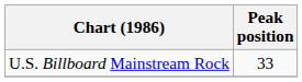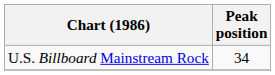U.S. Billboard Mainstream Rock | Peak position: 33 -> 34
